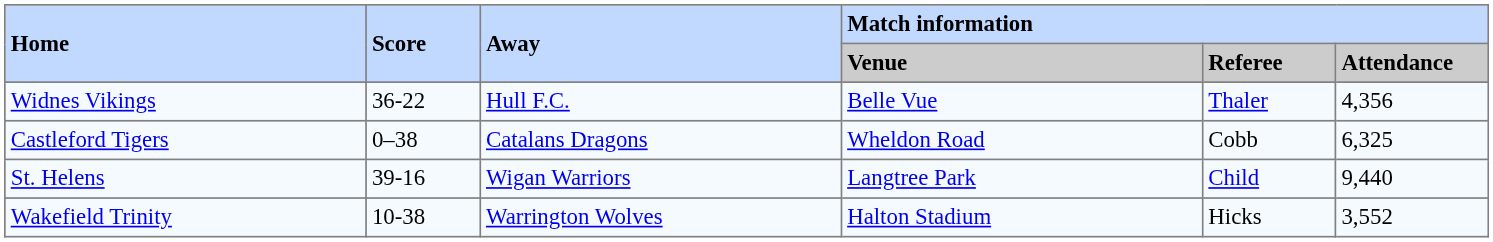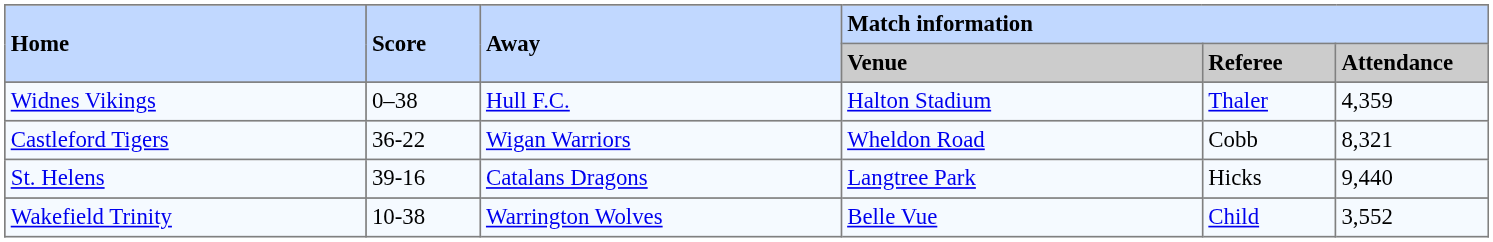Widnes Vikings | Score: 36-22 -> 0–38
Widnes Vikings | Match information / Venue: Belle Vue -> Halton Stadium
Widnes Vikings | Match information / Attendance: 4,356 -> 4,359
Castleford Tigers | Score: 0–38 -> 36-22
Castleford Tigers | Away: Catalans Dragons -> Wigan Warriors
Castleford Tigers | Match information / Attendance: 6,325 -> 8,321
St. Helens | Away: Wigan Warriors -> Catalans Dragons
St. Helens | Match information / Referee: Child -> Hicks
Wakefield Trinity | Match information / Venue: Halton Stadium -> Belle Vue
Wakefield Trinity | Match information / Referee: Hicks -> Child
